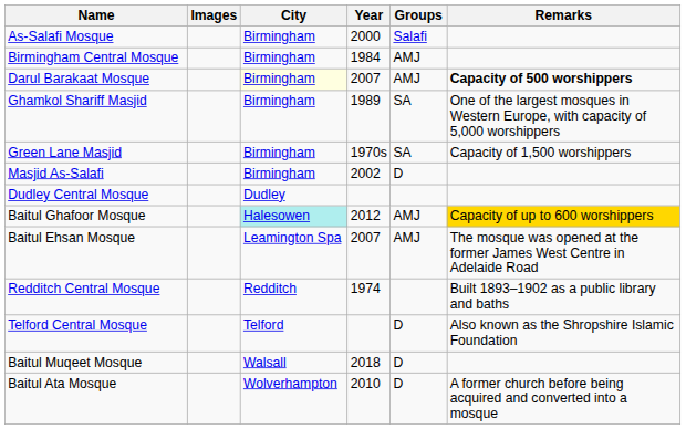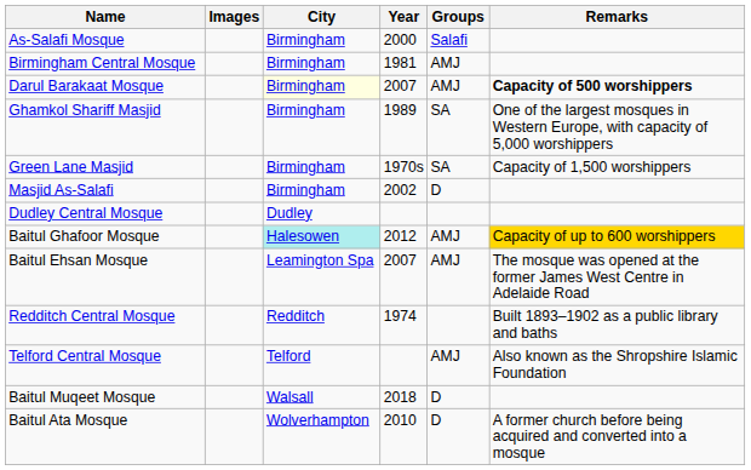Birmingham Central Mosque | Year: 1984 -> 1981
Telford Central Mosque | Groups: D -> AMJ
